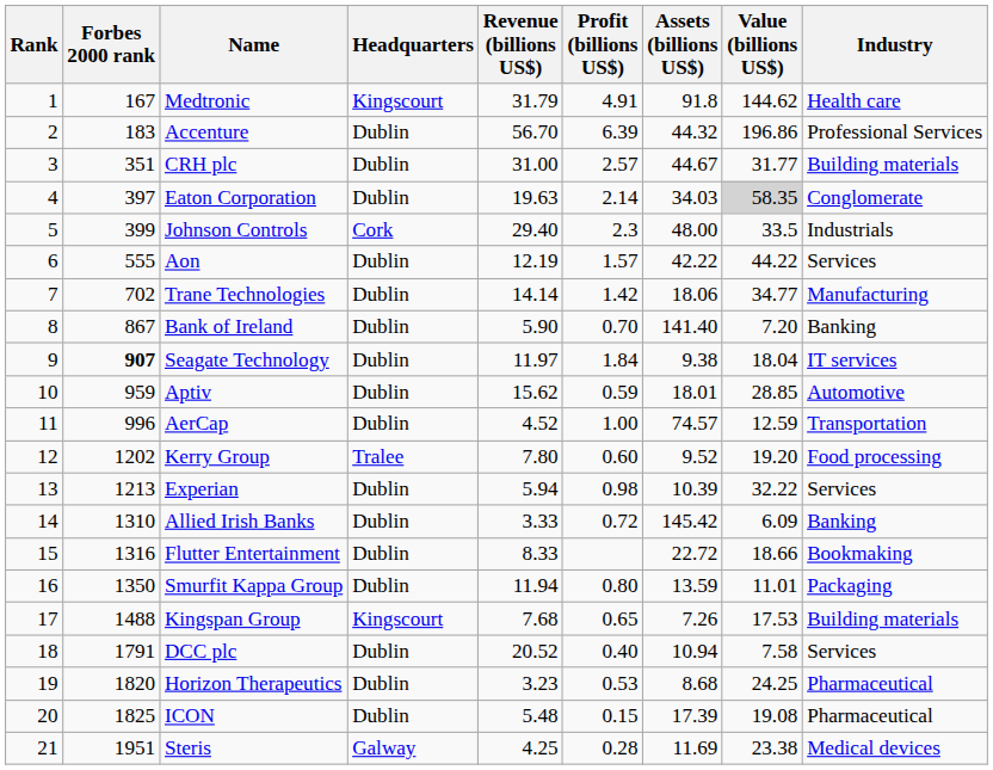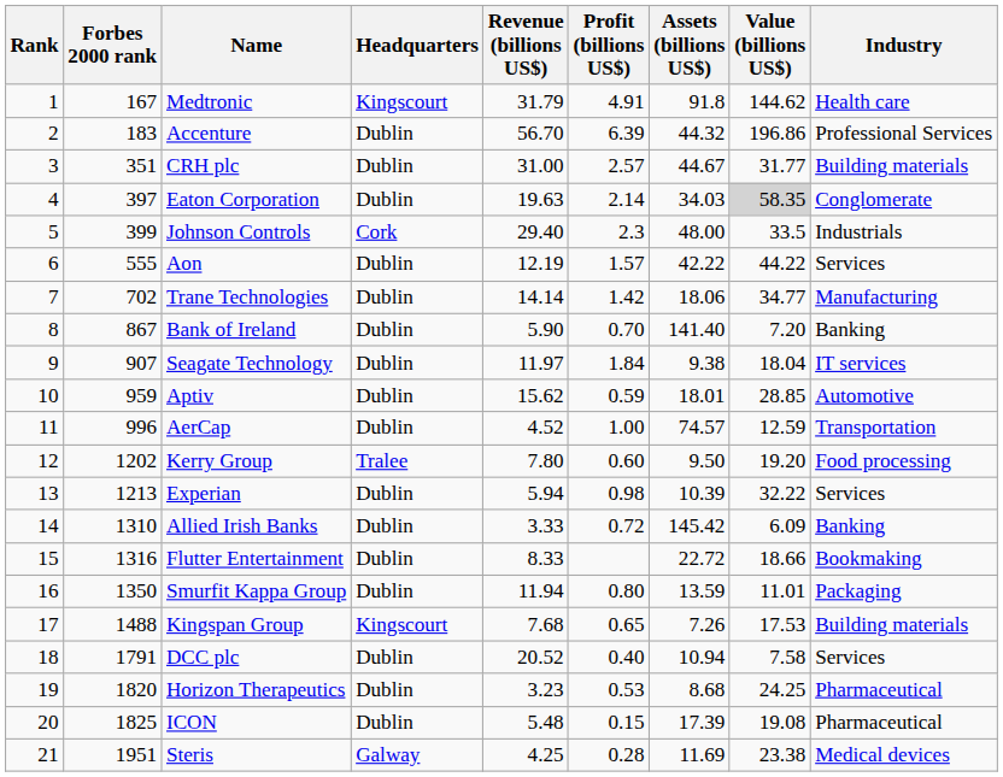Seagate Technology | Forbes 2000 rank: bold -> normal
Kerry Group | Assets (billions US$): 9.52 -> 9.50
